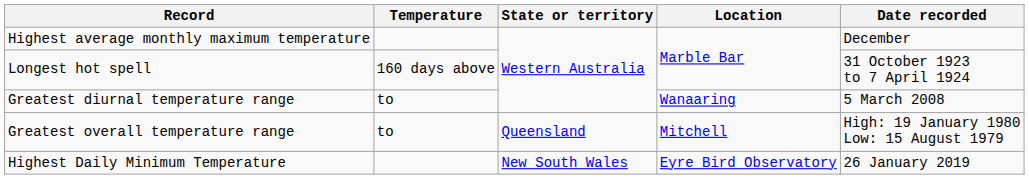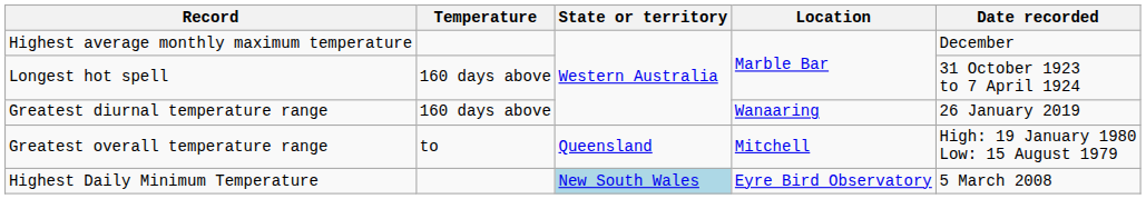Greatest diurnal temperature range | Temperature: to -> 160 days above
Greatest diurnal temperature range | Date recorded: 5 March 2008 -> 26 January 2019
Highest Daily Minimum Temperature | State or territory: no background -> lightblue background
Highest Daily Minimum Temperature | Date recorded: 26 January 2019 -> 5 March 2008
